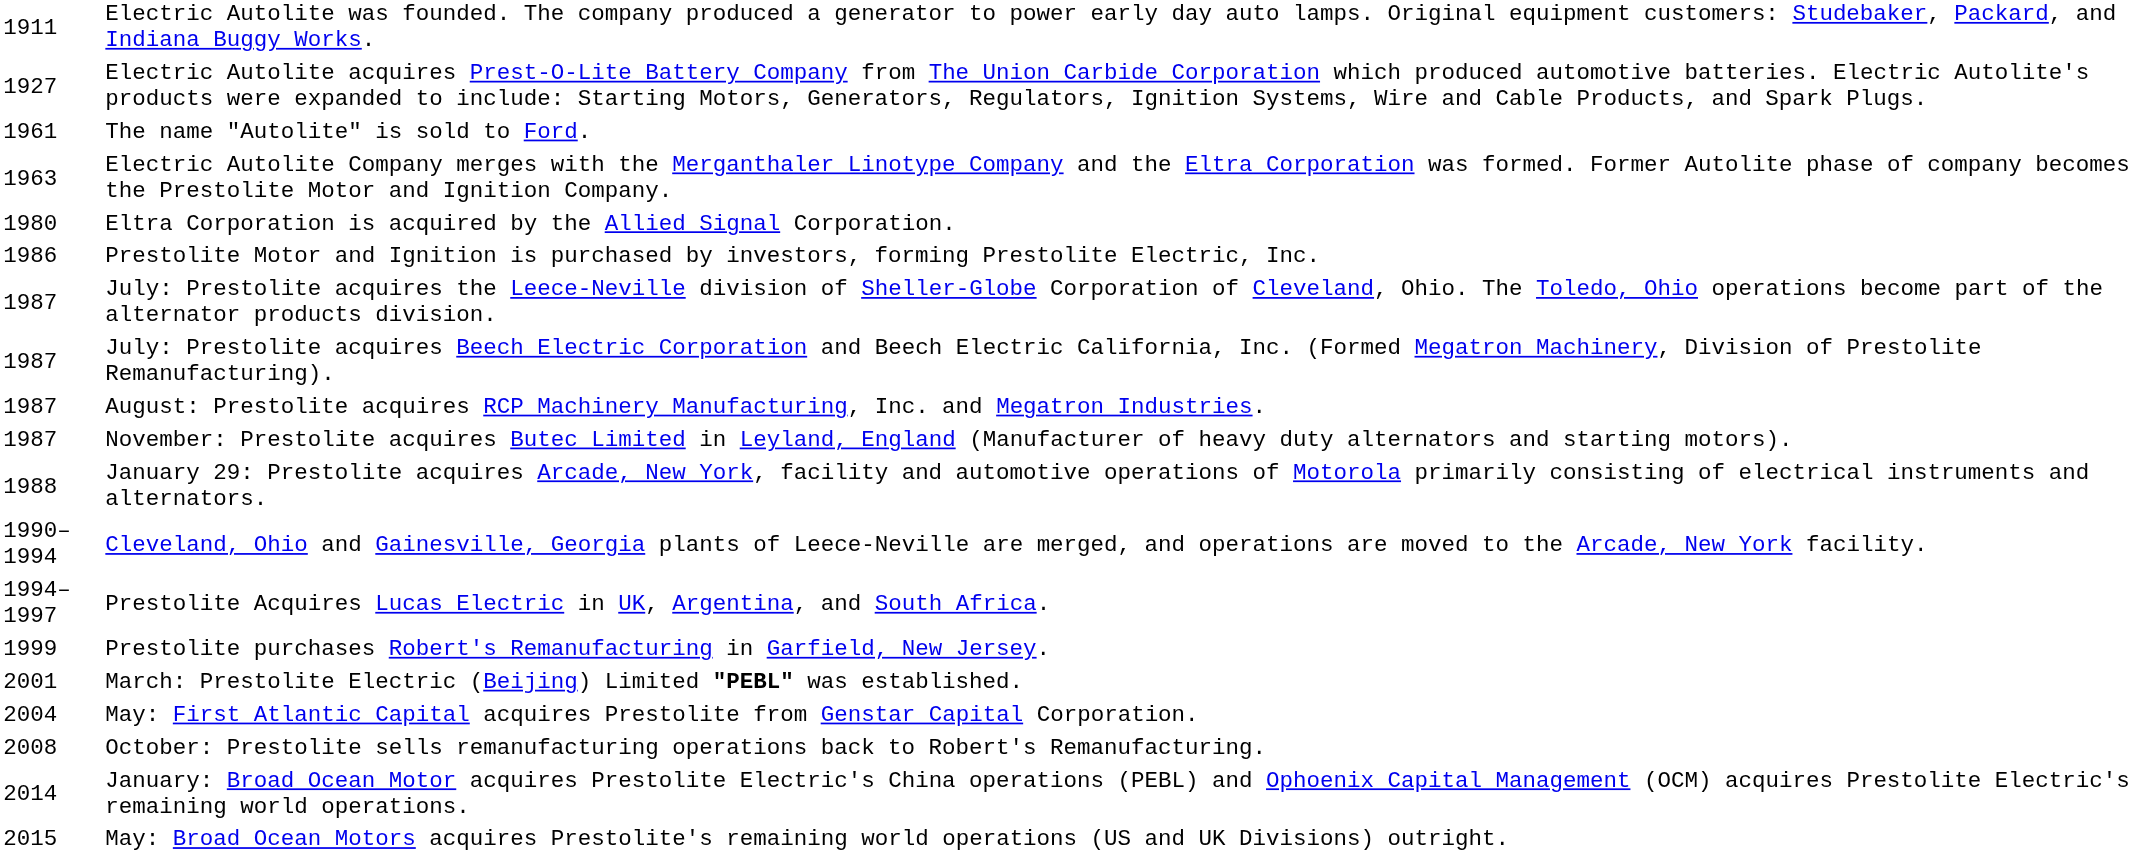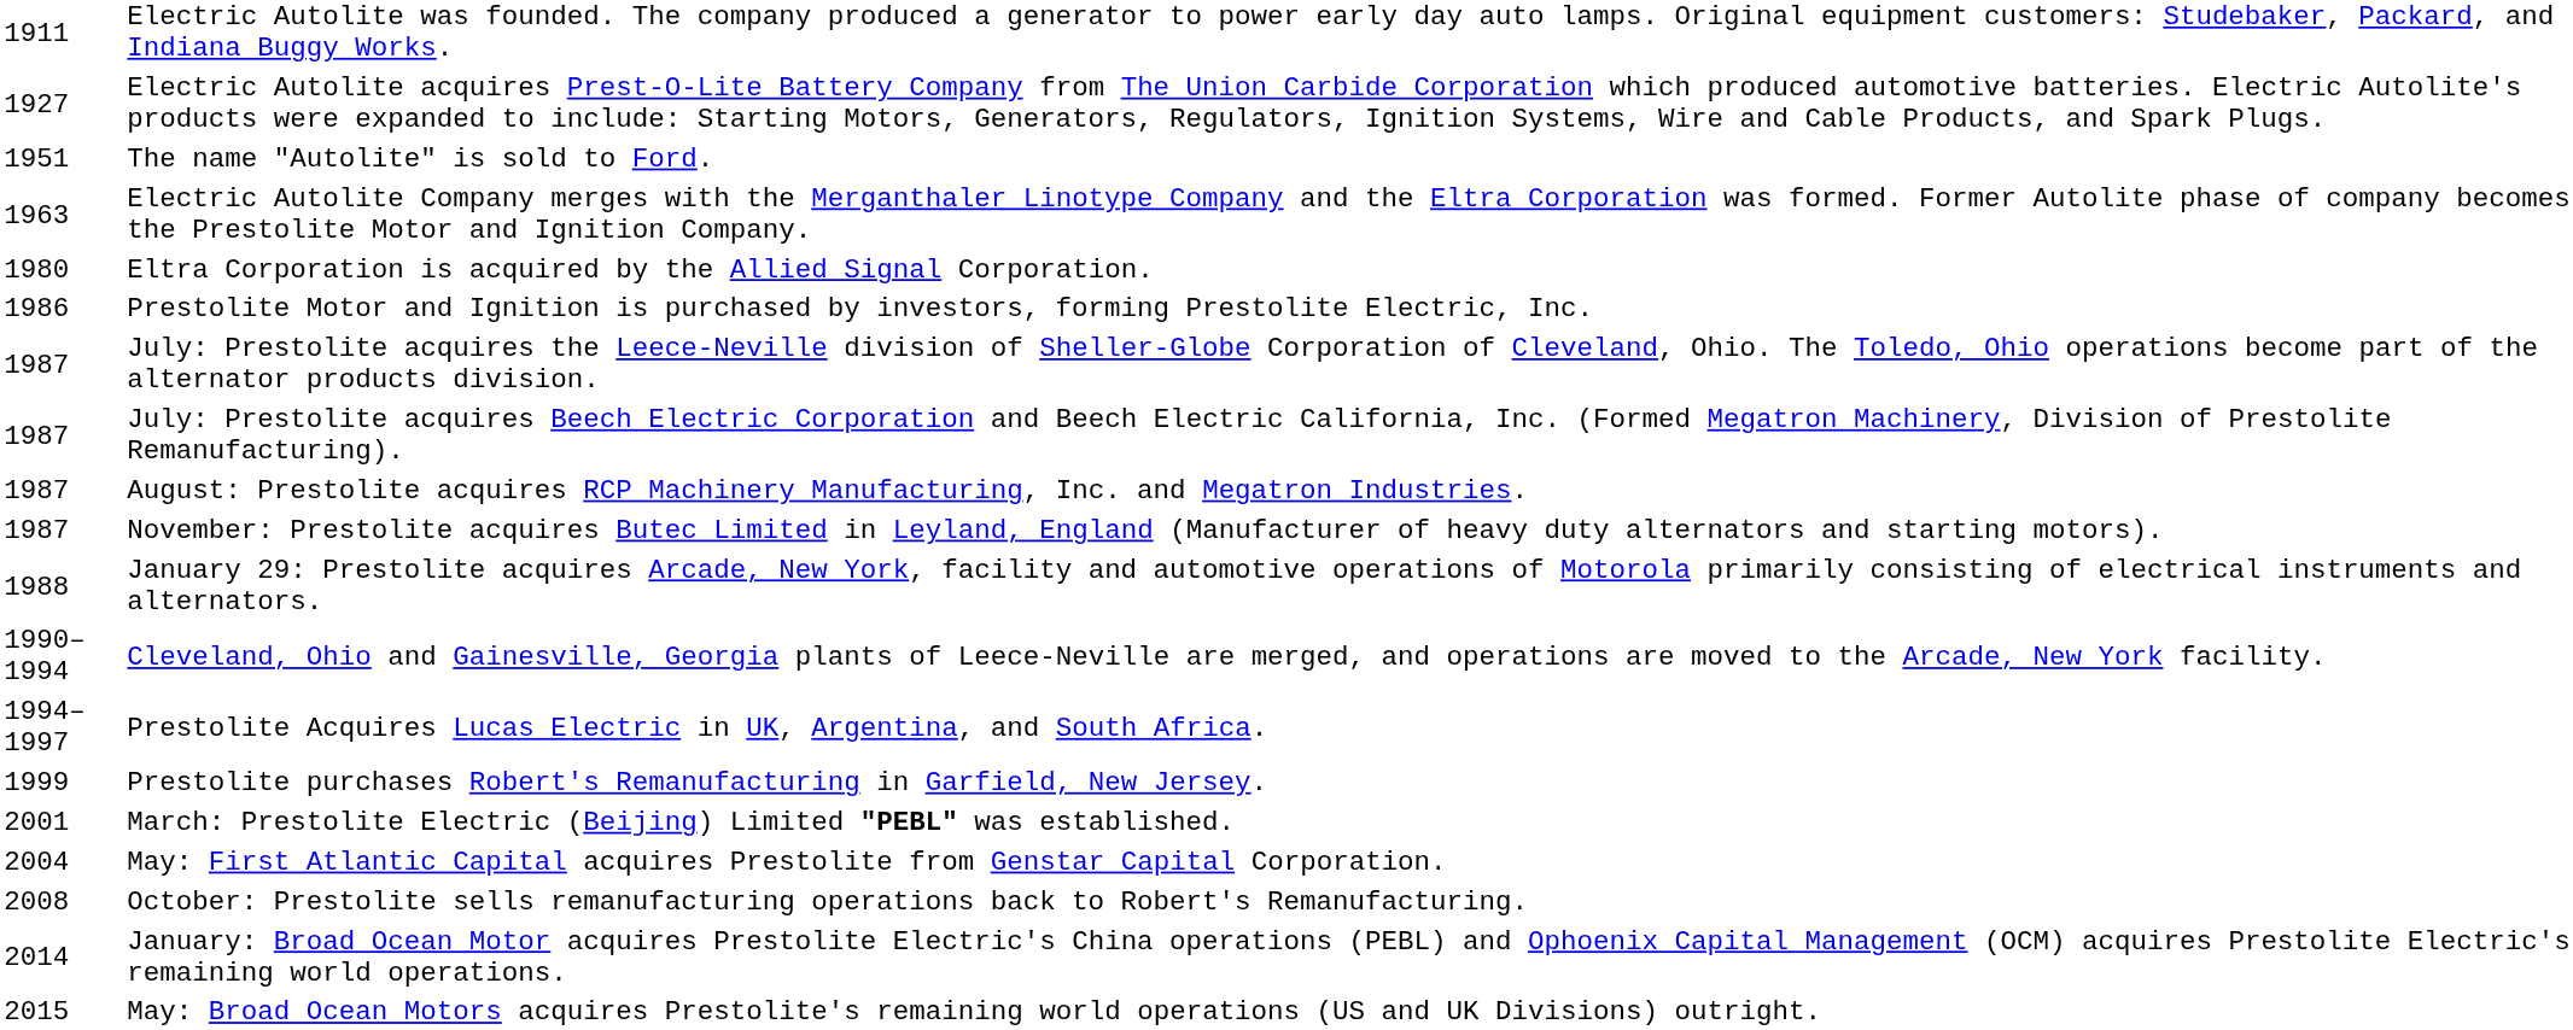The name "Autolite" is sold to Ford. | column 1: 1961 -> 1951
